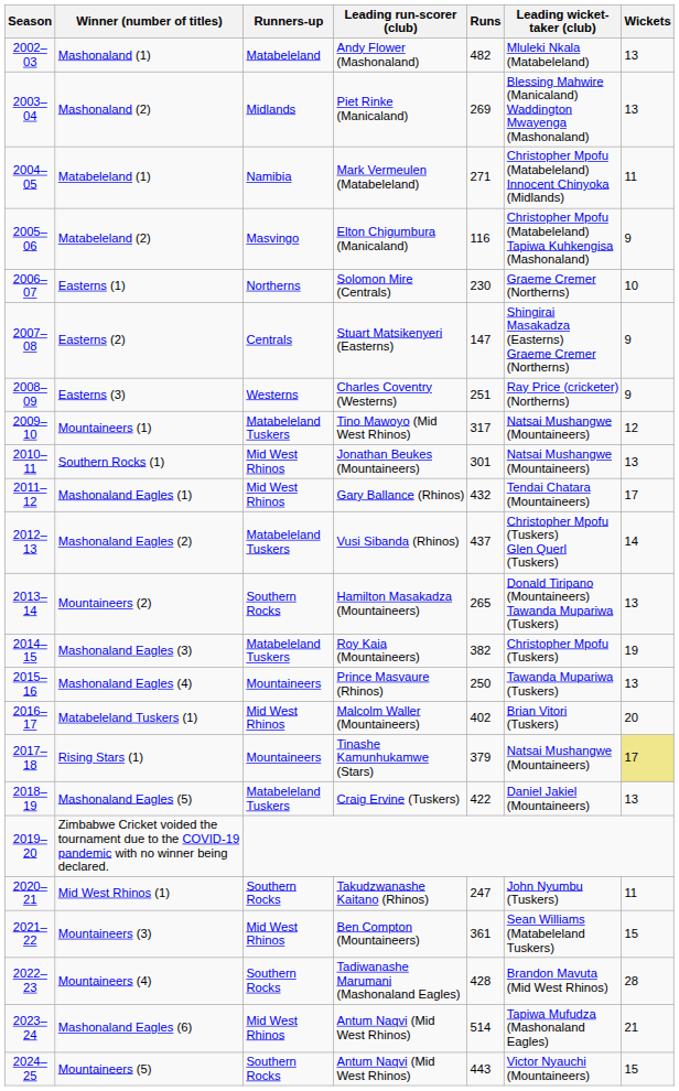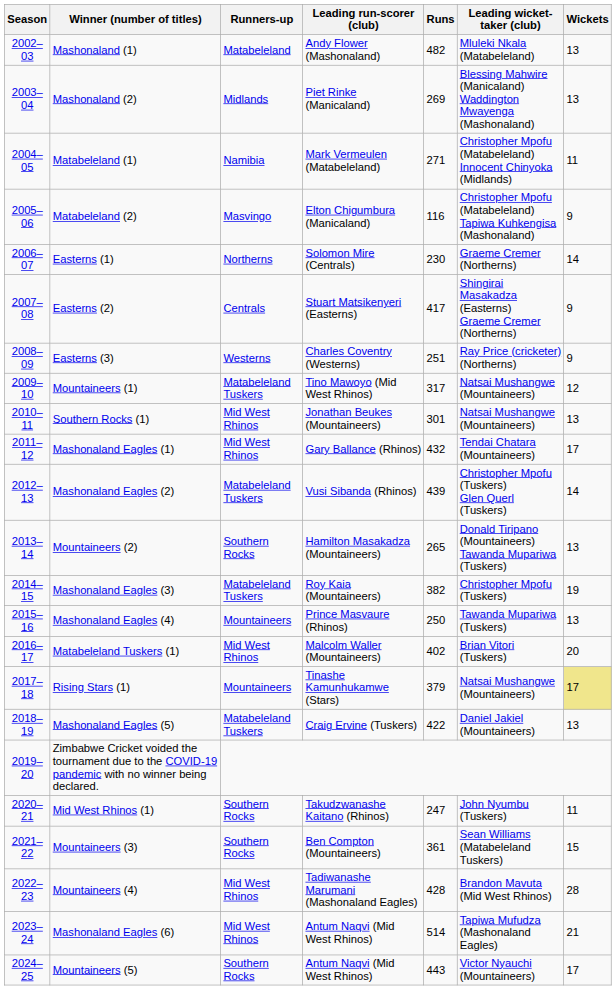Easterns (1) | Wickets: 10 -> 14
Easterns (2) | Runs: 147 -> 417
Mashonaland Eagles (2) | Runs: 437 -> 439
Mountaineers (3) | Runners-up: Mid West Rhinos -> Southern Rocks
Mountaineers (4) | Runners-up: Southern Rocks -> Mid West Rhinos
Mountaineers (5) | Wickets: 15 -> 17
